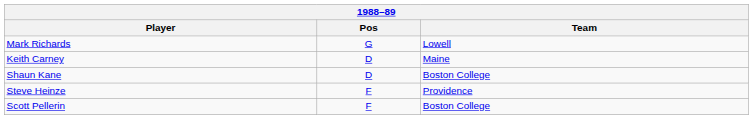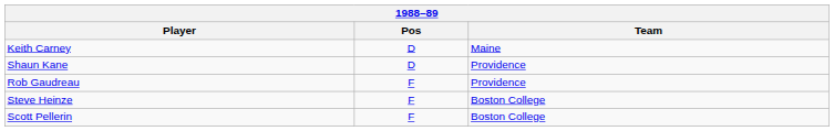- row: Mark Richards | G | Lowell
Shaun Kane | Team: Boston College -> Providence
+ row: Rob Gaudreau | F | Providence
Steve Heinze | Team: Providence -> Boston College
